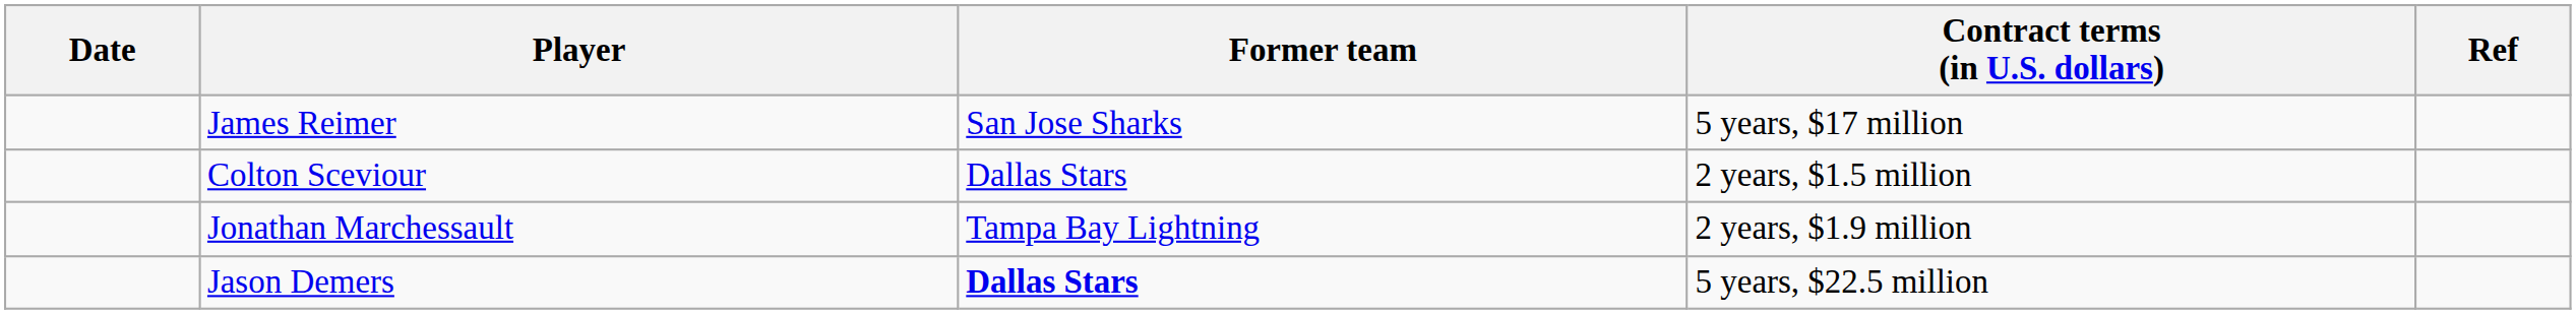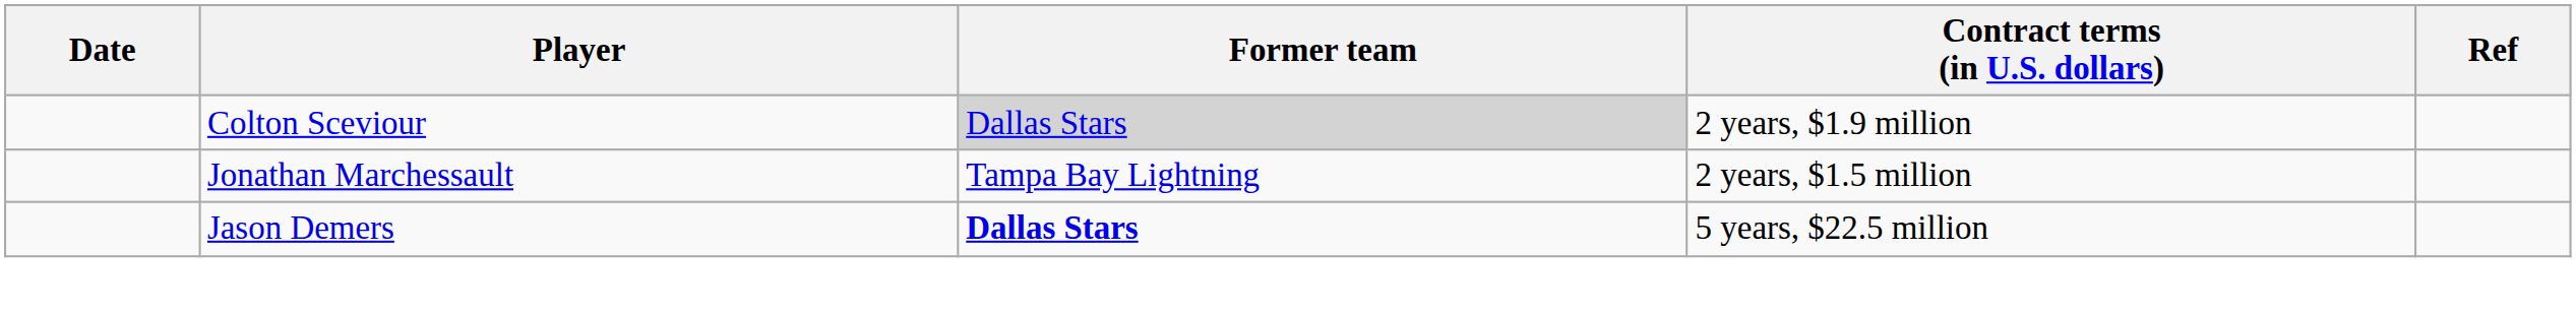- row: James Reimer | San Jose Sharks | 5 years, $17 million
Colton Sceviour | Former team: no background -> lightgrey background
Colton Sceviour | Contract terms (in U.S. dollars): 2 years, $1.5 million -> 2 years, $1.9 million
Jonathan Marchessault | Contract terms (in U.S. dollars): 2 years, $1.9 million -> 2 years, $1.5 million
